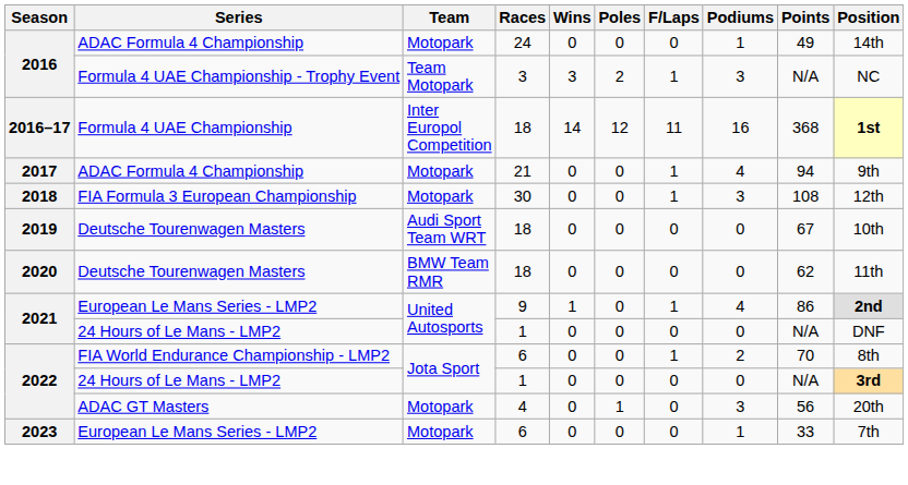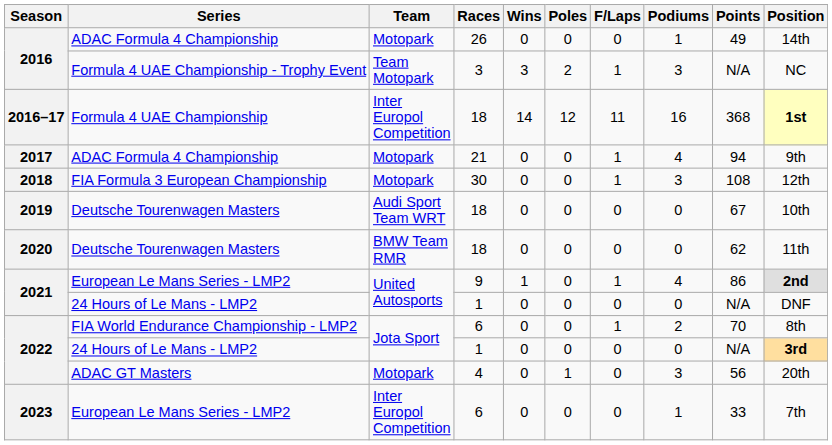2016 / ADAC Formula 4 Championship | Races: 24 -> 26
2023 | Team: Motopark -> Inter Europol Competition
